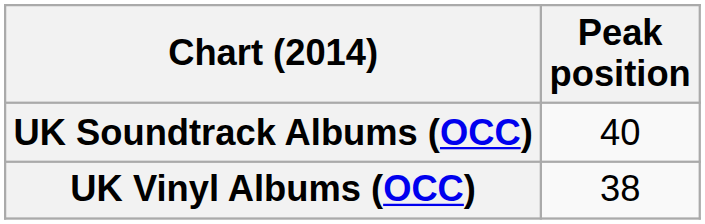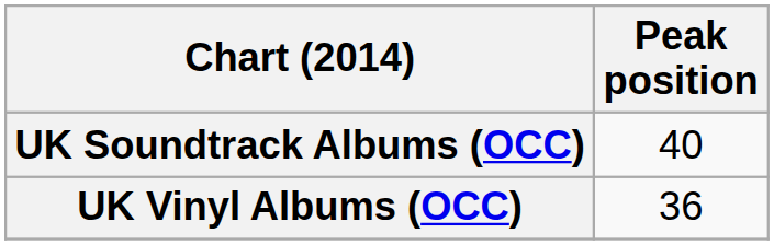UK Vinyl Albums (OCC) | Peak position: 38 -> 36
